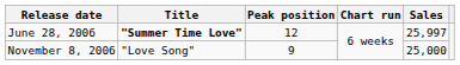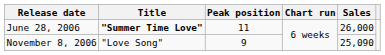June 28, 2006 | Peak position: 12 -> 11
June 28, 2006 | Sales: 25,997 -> 26,000
November 8, 2006 | Sales: 25,000 -> 25,090
